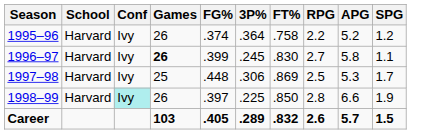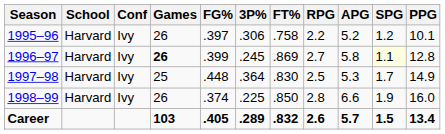+ column: PPG | 10.1 | 12.8 | 14.9 | 16.0 | 13.4
1995–96 | FG%: .374 -> .397
1995–96 | 3P%: .364 -> .306
1996–97 | FT%: .830 -> .869
1996–97 | SPG: no background -> lightyellow background
1997–98 | 3P%: .306 -> .364
1997–98 | FT%: .869 -> .830
1998–99 | Conf: paleturquoise background -> no background
1998–99 | FG%: .397 -> .374
